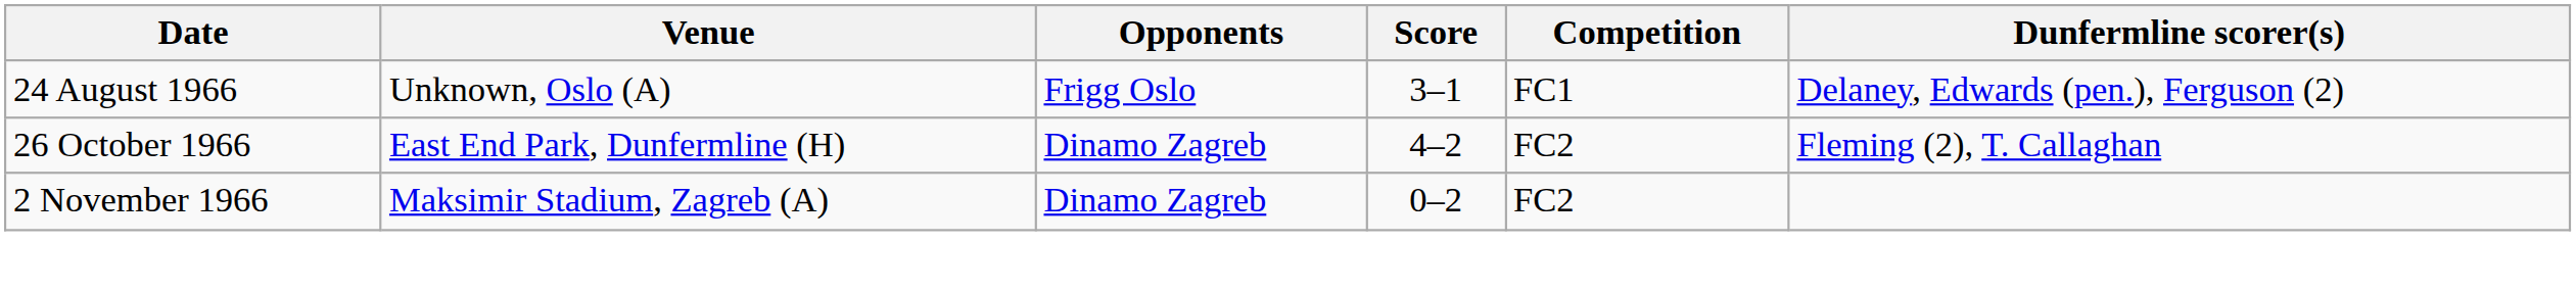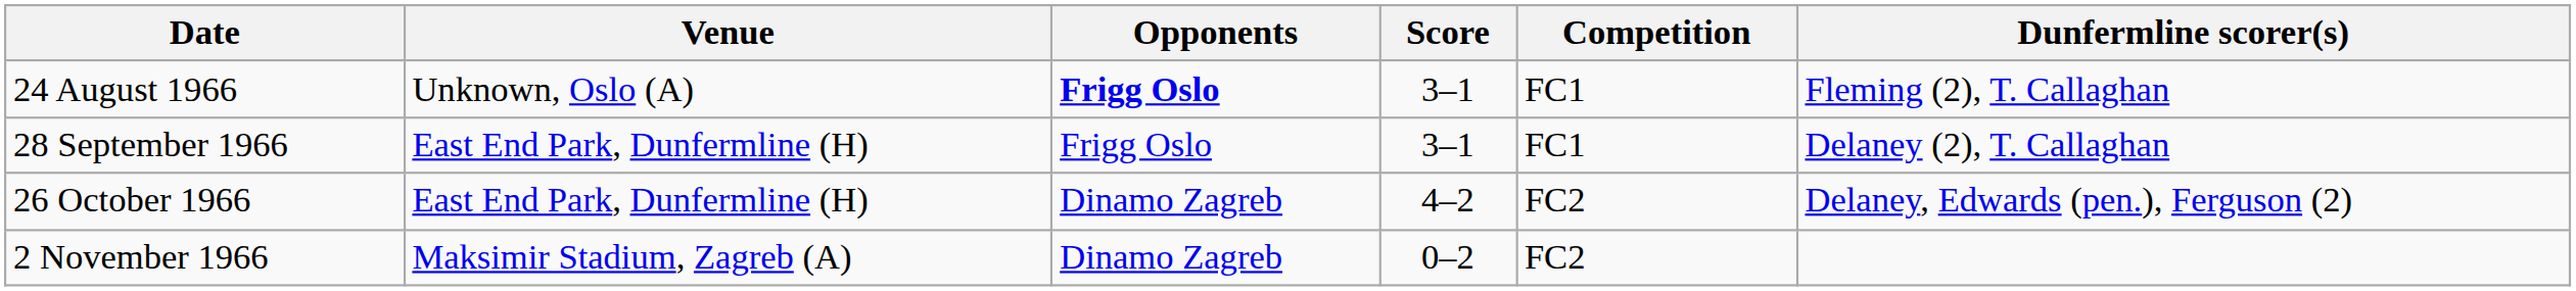24 August 1966 | Opponents: normal -> bold
24 August 1966 | Dunfermline scorer(s): Delaney, Edwards (pen.), Ferguson (2) -> Fleming (2), T. Callaghan
+ row: 28 September 1966 | East End Park, Dunfermline (H) | Frigg Oslo | 3–1 | FC1 | Delaney (2), T. Callaghan
26 October 1966 | Dunfermline scorer(s): Fleming (2), T. Callaghan -> Delaney, Edwards (pen.), Ferguson (2)
